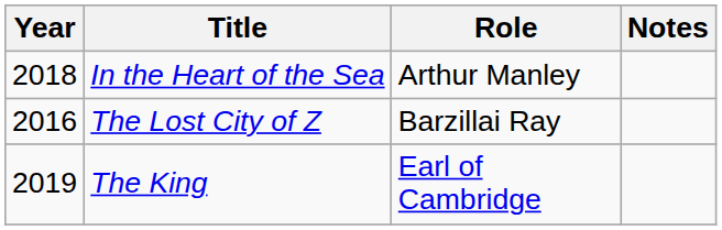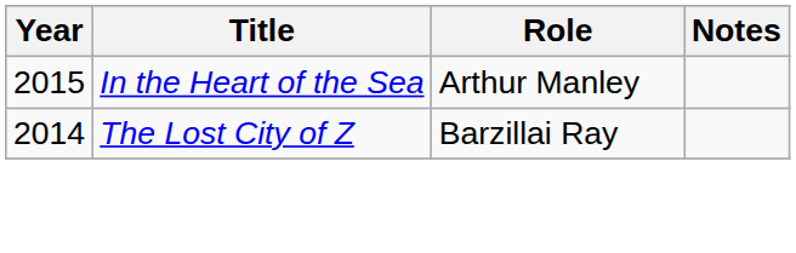In the Heart of the Sea | Year: 2018 -> 2015
The Lost City of Z | Year: 2016 -> 2014
- row: 2019 | The King | Earl of Cambridge
